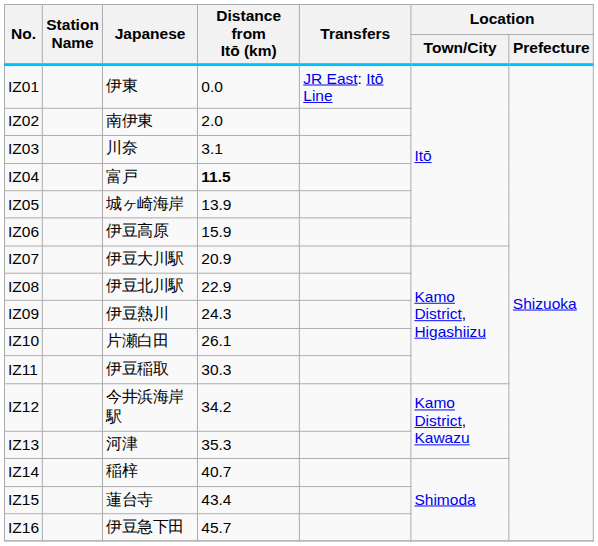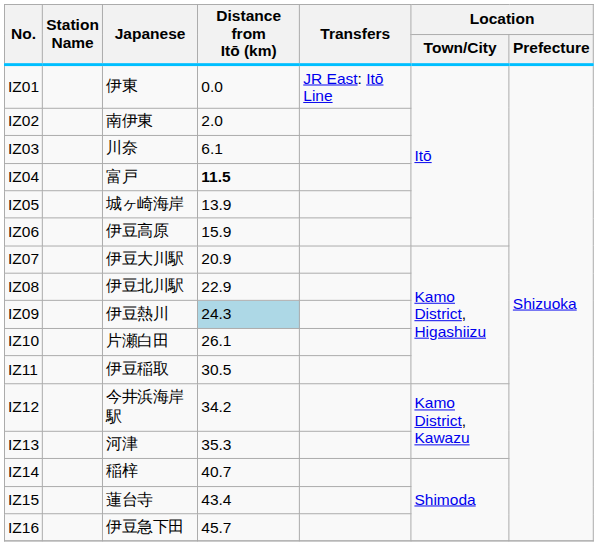IZ03 | Distance from Itō (km): 3.1 -> 6.1
IZ09 | Distance from Itō (km): no background -> lightblue background
IZ11 | Distance from Itō (km): 30.3 -> 30.5
